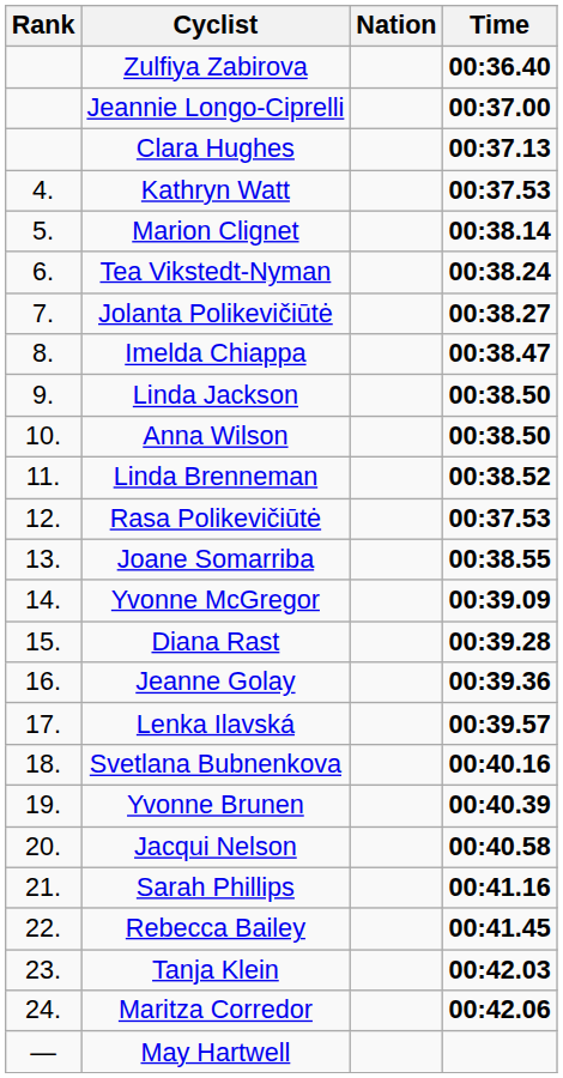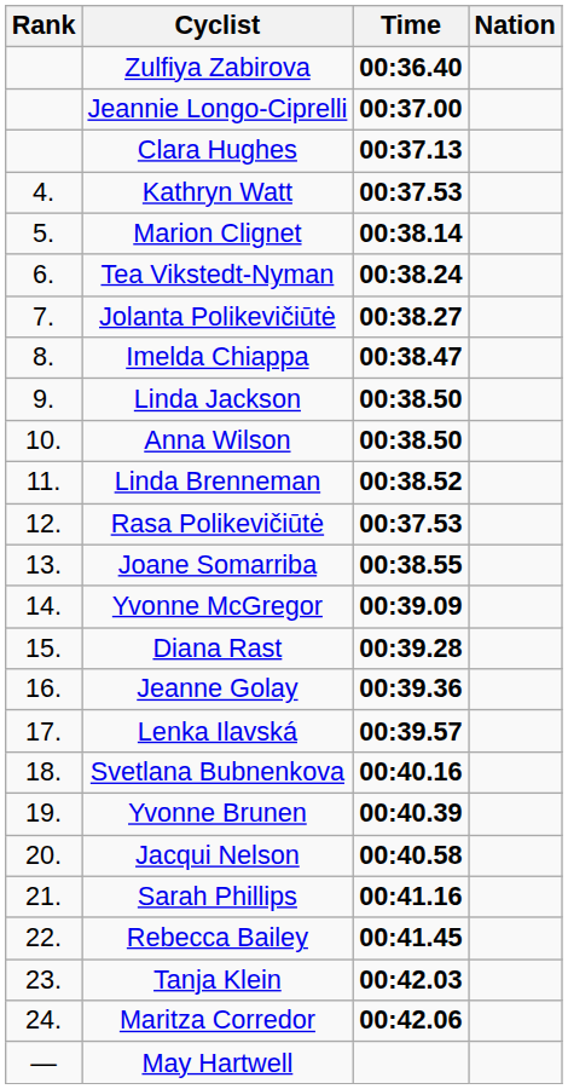columns swapped: Nation <-> Time
